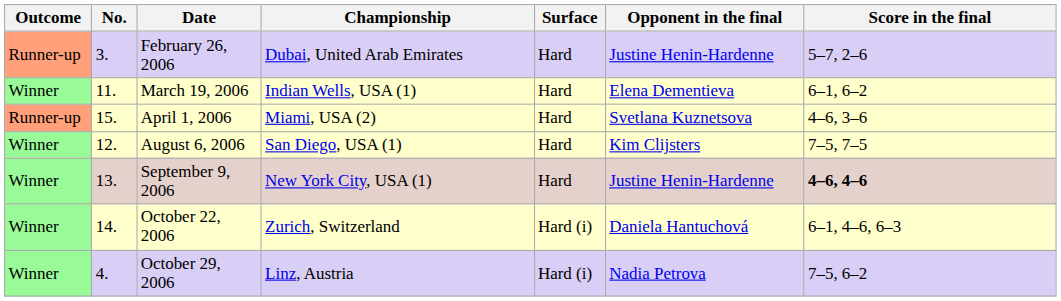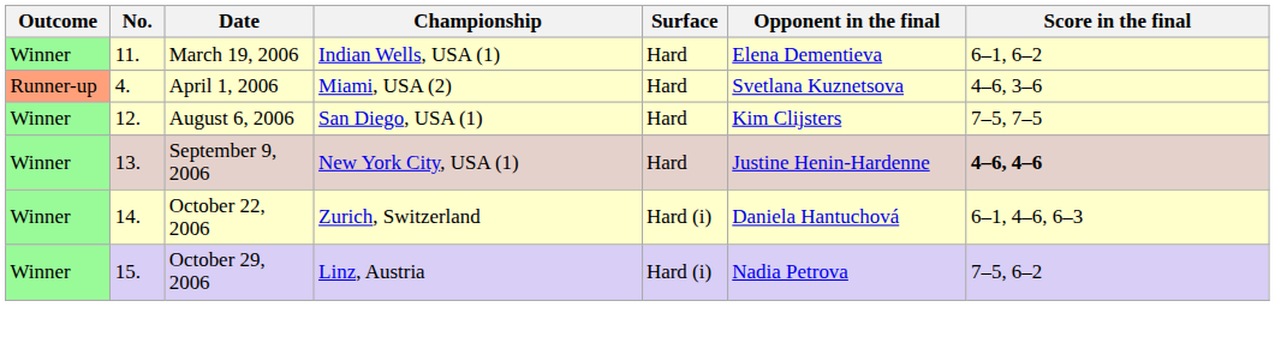- row: Runner-up | 3. | February 26, 2006 | Dubai, United Arab Emirates | Hard | Justine Henin-Hardenne | 5–7, 2–6
April 1, 2006 | No.: 15. -> 4.
October 29, 2006 | No.: 4. -> 15.
